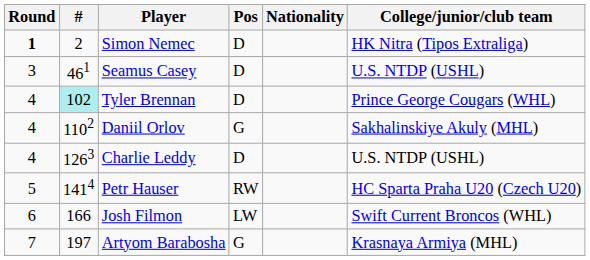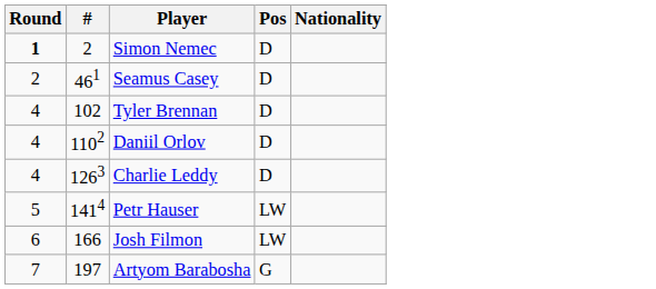- column: College/junior/club team | HK Nitra (Tipos Extraliga) | U.S. NTDP (USHL) | Prince George Cougars (WHL) | Sakhalinskiye Akuly (MHL) | U.S. NTDP (USHL) | HC Sparta Praha U20 (Czech U20) | Swift Current Broncos (WHL) | Krasnaya Armiya (MHL)
Seamus Casey | Round: 3 -> 2
Tyler Brennan | #: paleturquoise background -> no background
Daniil Orlov | Pos: G -> D
Petr Hauser | Pos: RW -> LW
